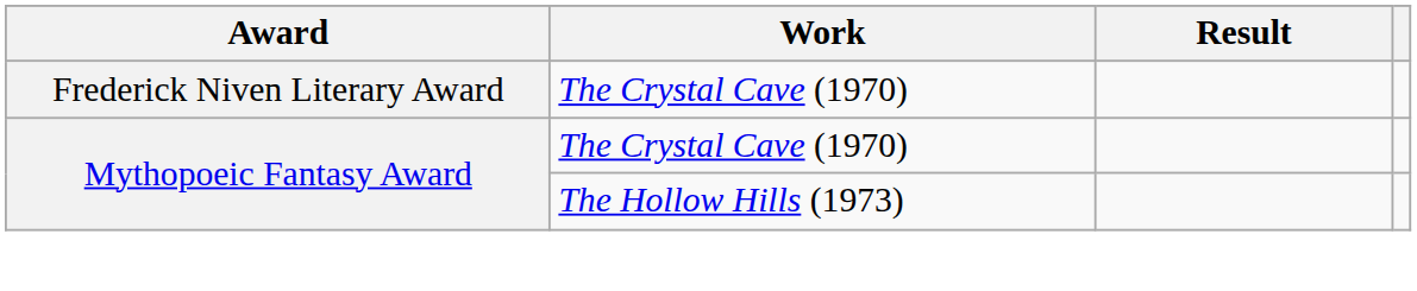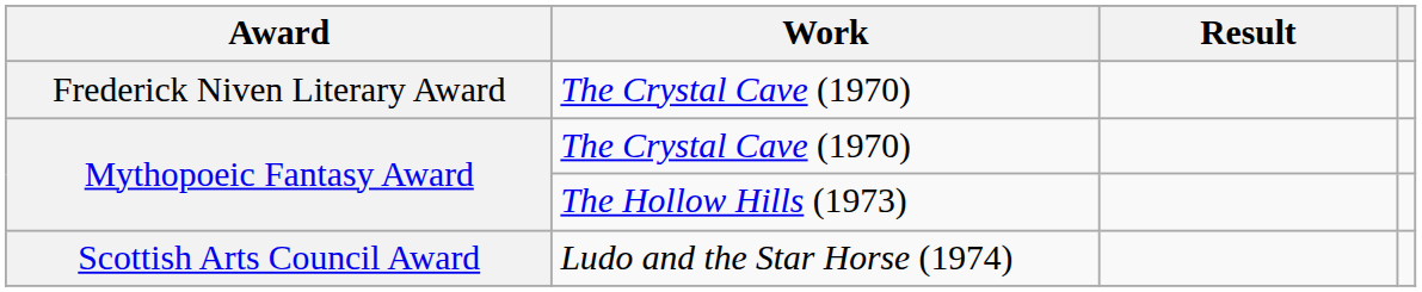+ row: Scottish Arts Council Award | Ludo and the Star Horse (1974)
